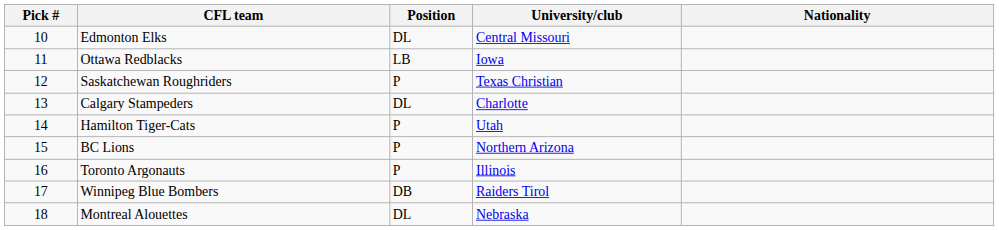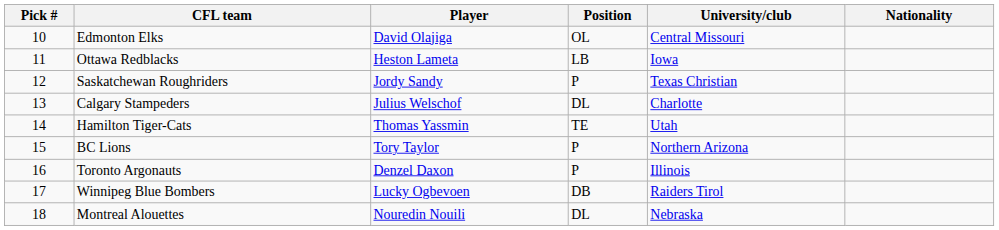+ column: Player | David Olajiga | Heston Lameta | Jordy Sandy | Julius Welschof | Thomas Yassmin | Tory Taylor | Denzel Daxon | Lucky Ogbevoen | Nouredin Nouili
Edmonton Elks | Position: DL -> OL
Hamilton Tiger-Cats | Position: P -> TE
